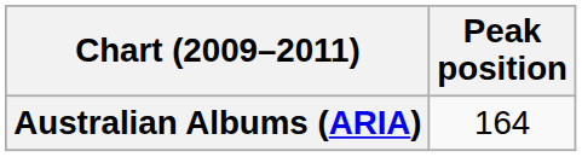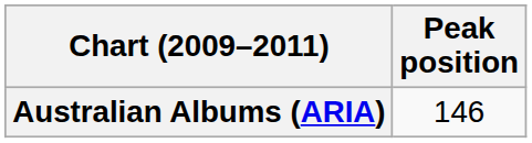Australian Albums (ARIA) | Peak position: 164 -> 146
